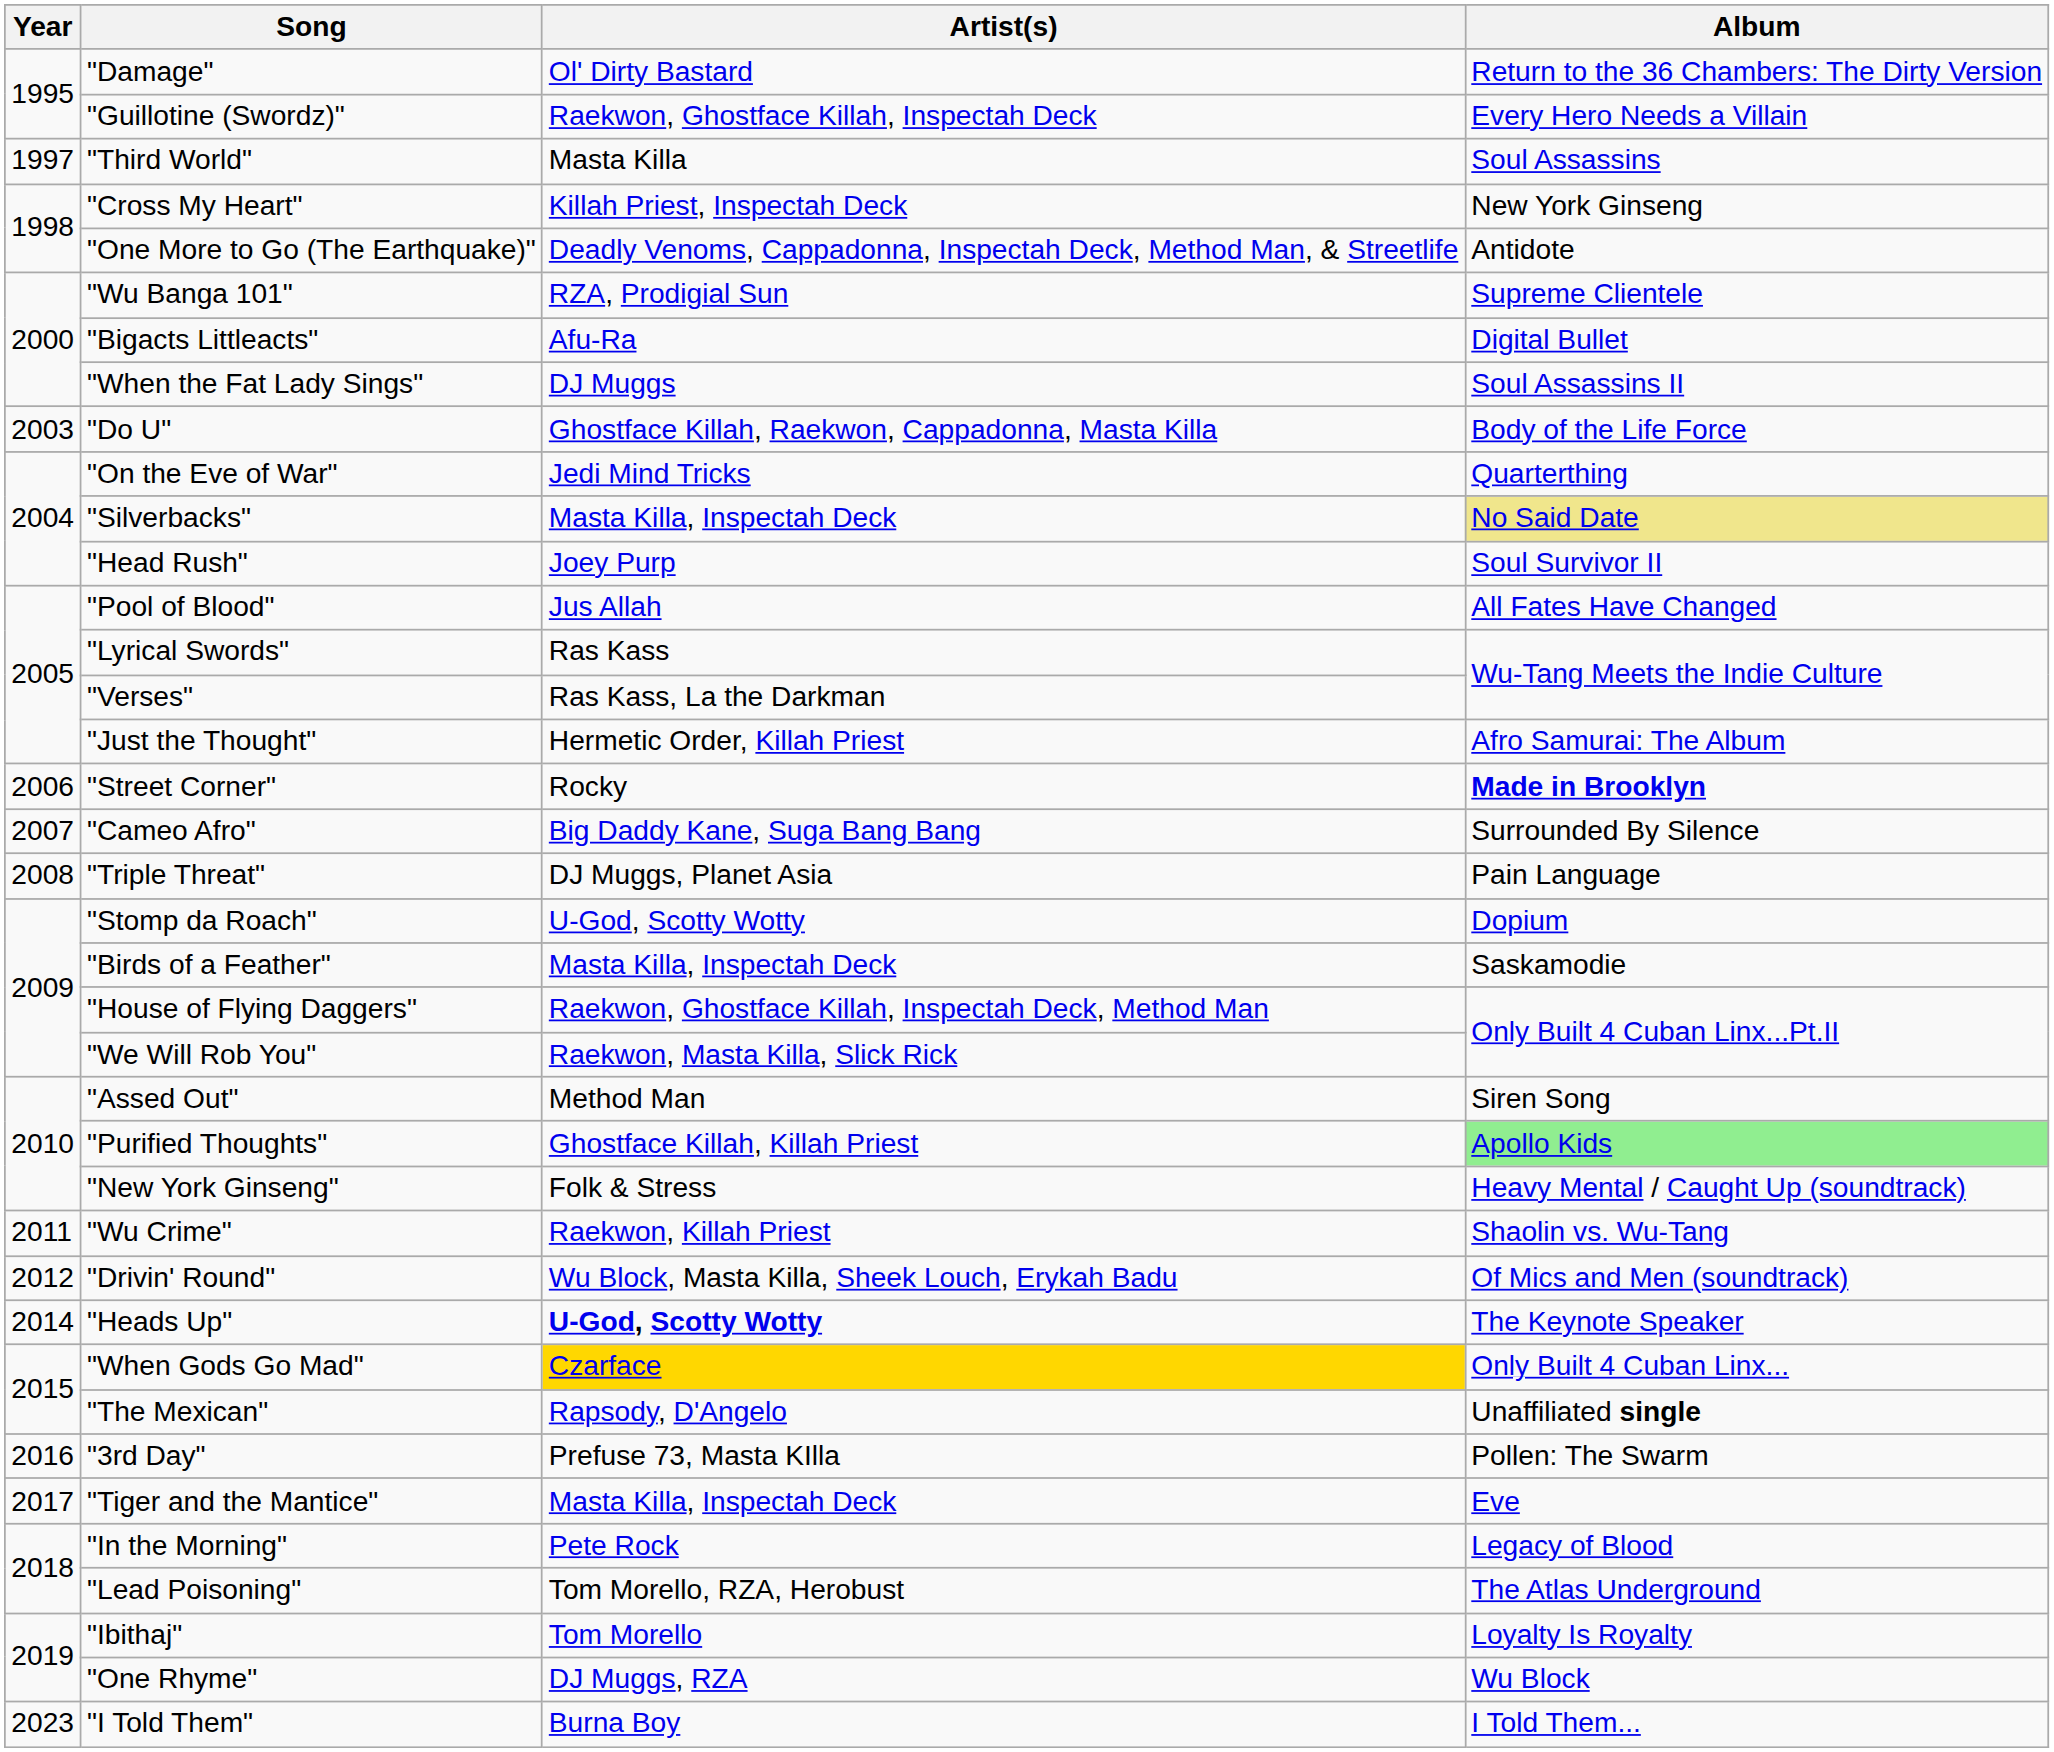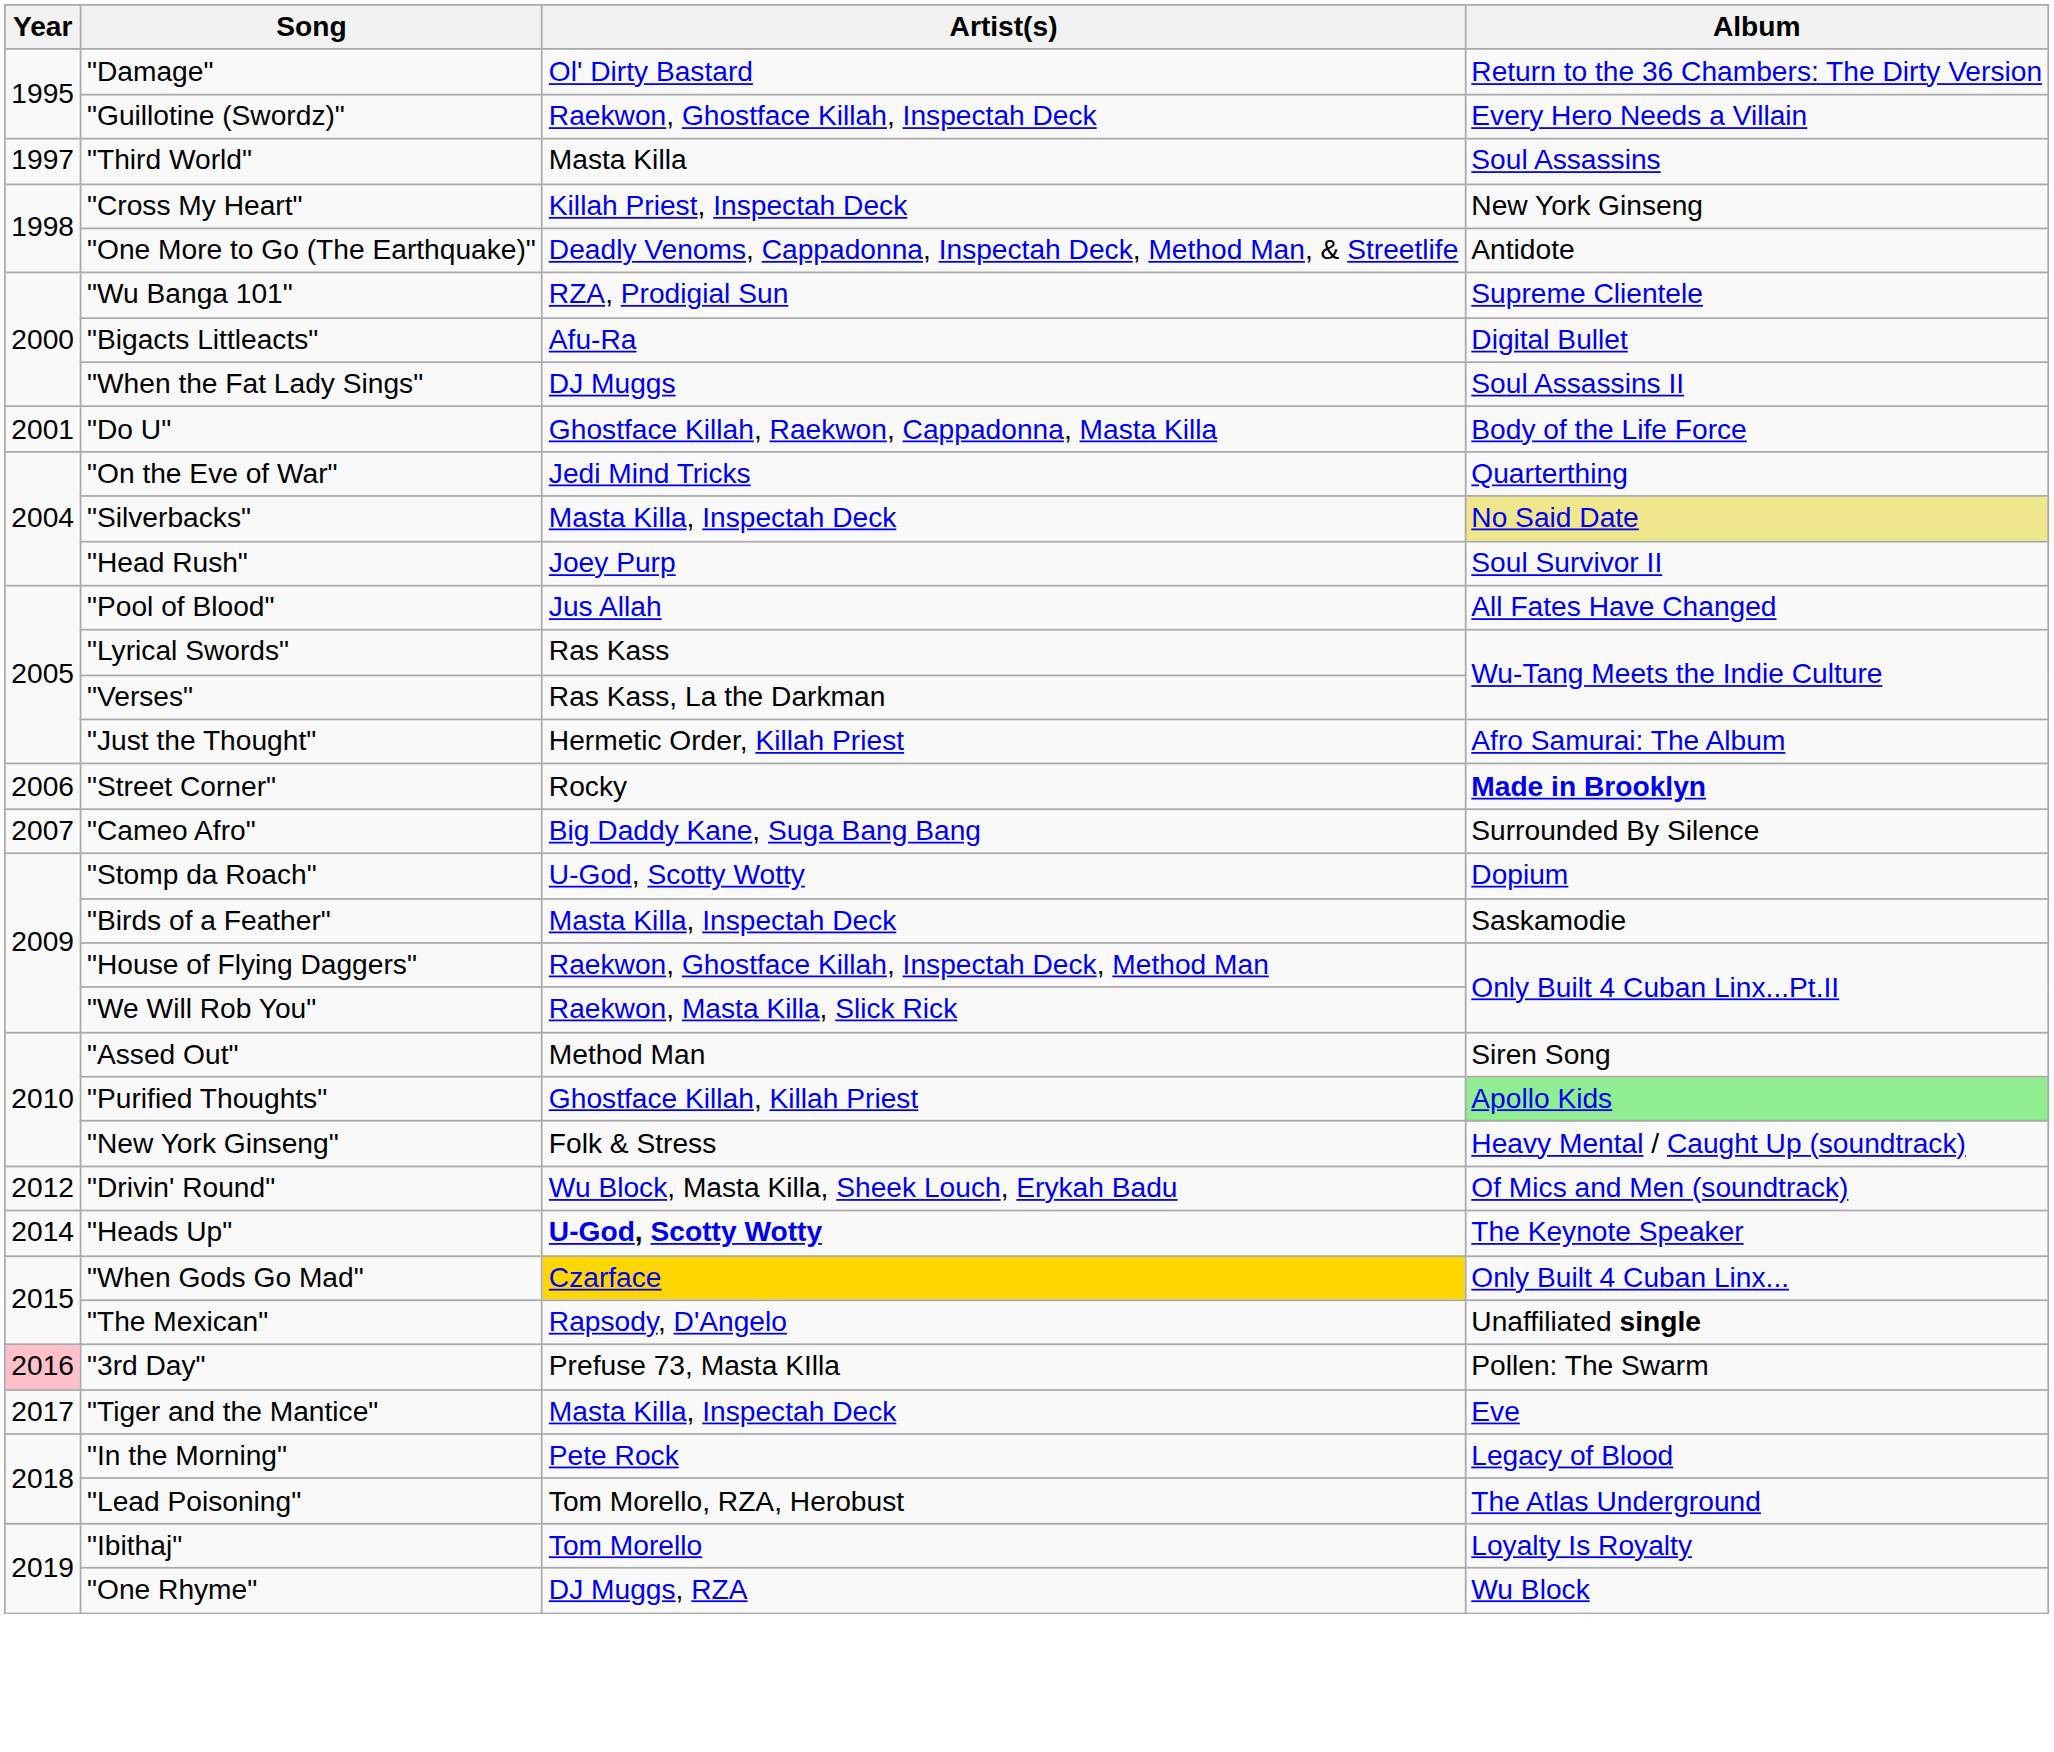"Do U" | Year: 2003 -> 2001
- row: 2008 | "Triple Threat" | DJ Muggs, Planet Asia | Pain Language
- row: 2011 | "Wu Crime" | Raekwon, Killah Priest | Shaolin vs. Wu-Tang
"3rd Day" | Year: no background -> pink background
- row: 2023 | "I Told Them" | Burna Boy | I Told Them...
